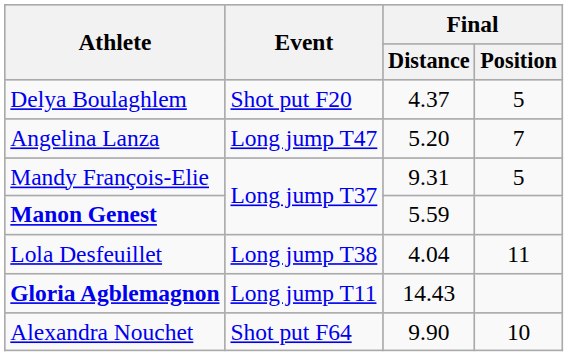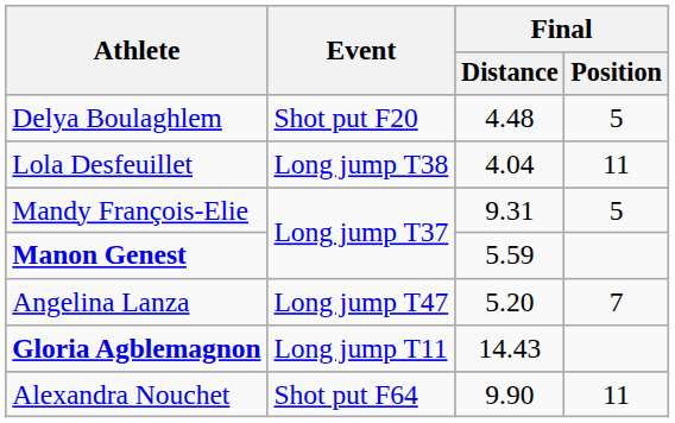Delya Boulaghlem | Final / Distance: 4.37 -> 4.48
rows swapped: Lola Desfeuillet <-> Angelina Lanza
Alexandra Nouchet | Final / Position: 10 -> 11
